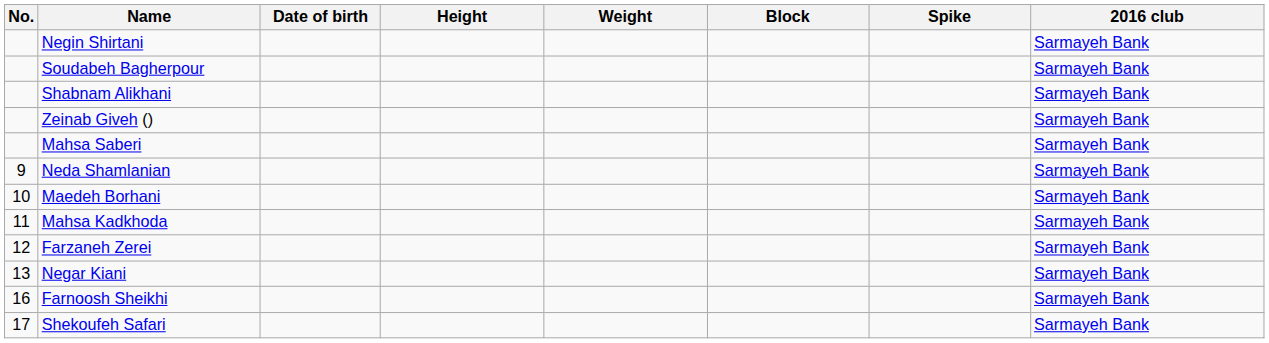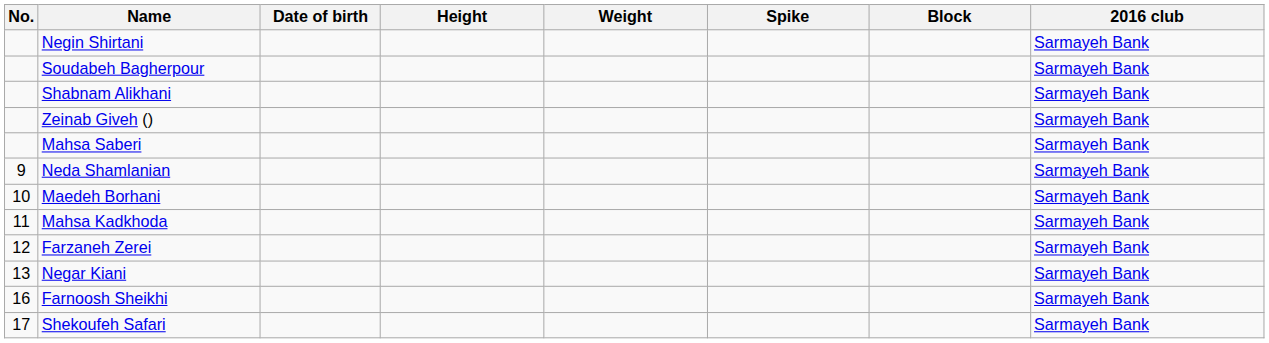columns swapped: Spike <-> Block
